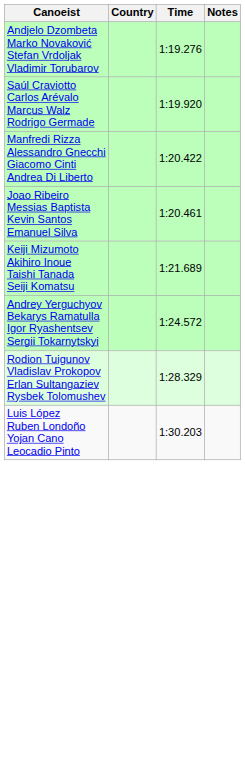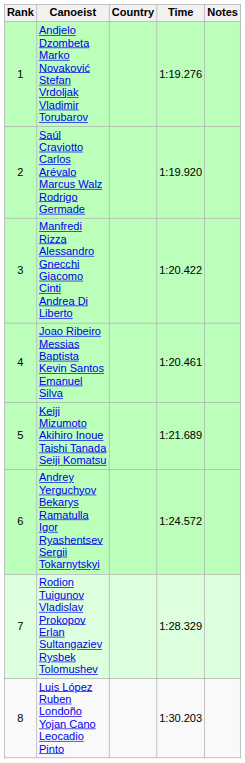+ column: Rank | 1 | 2 | 3 | 4 | 5 | 6 | 7 | 8
